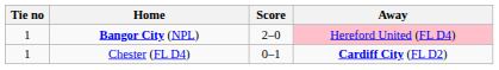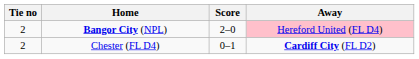Bangor City (NPL) | Tie no: 1 -> 2
Chester (FL D4) | Tie no: 1 -> 2
